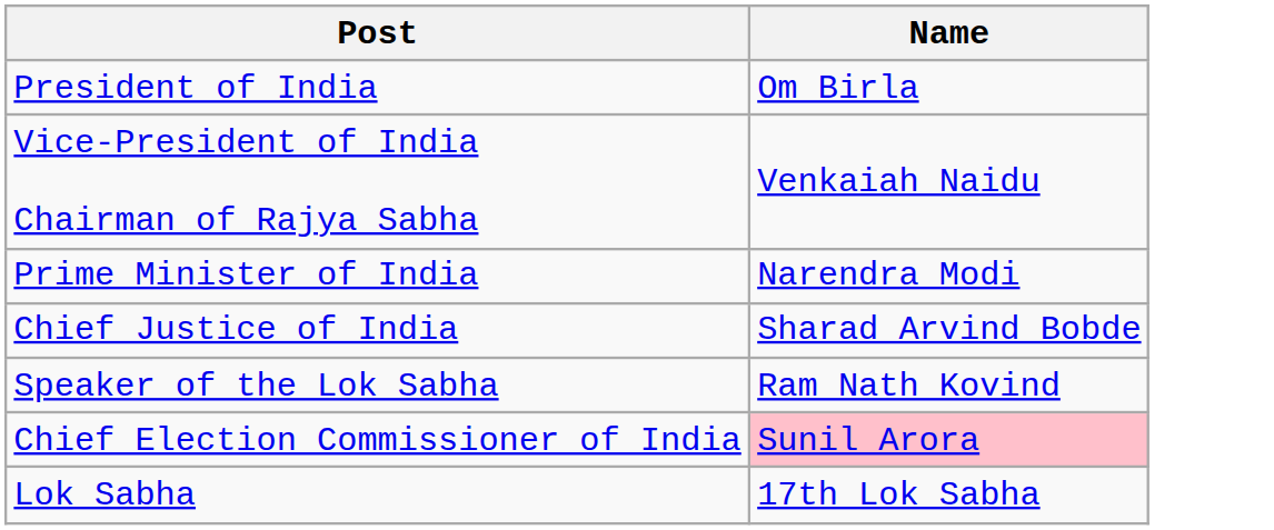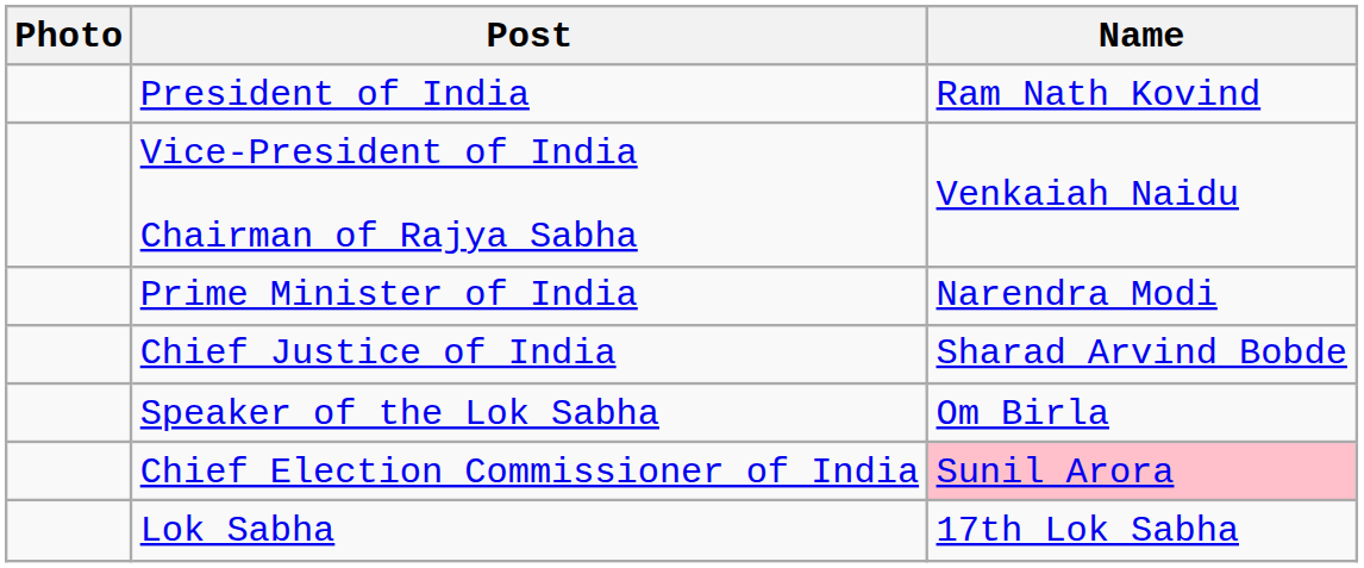+ column: Photo
President of India | Name: Om Birla -> Ram Nath Kovind
Speaker of the Lok Sabha | Name: Ram Nath Kovind -> Om Birla
